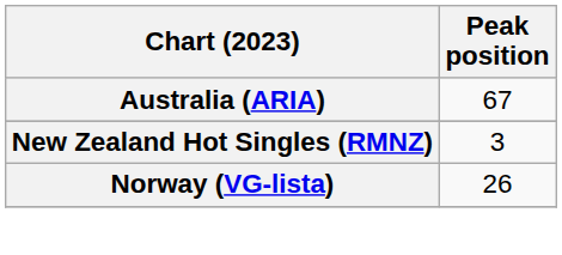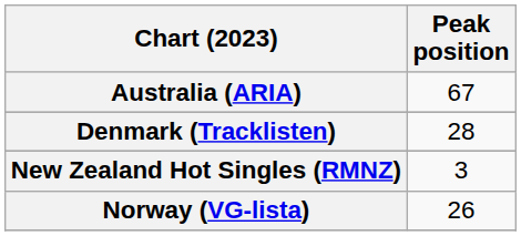+ row: Denmark (Tracklisten) | 28
